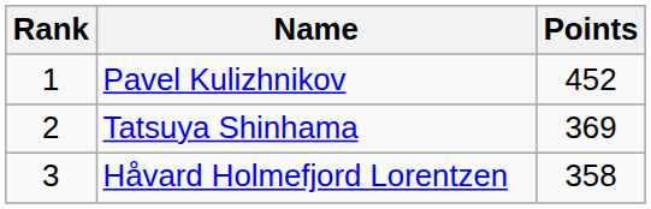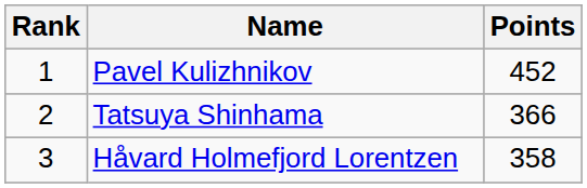Tatsuya Shinhama | Points: 369 -> 366
